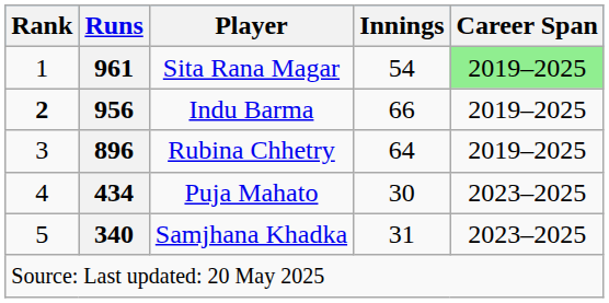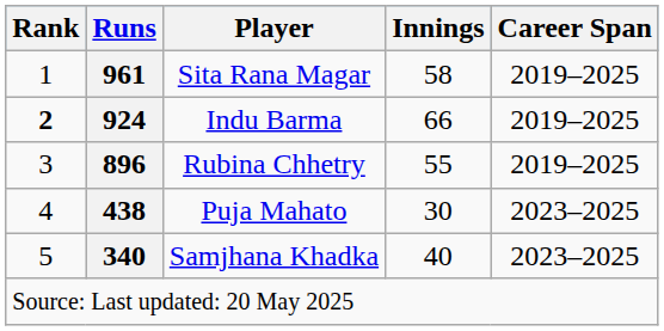Sita Rana Magar | Innings: 54 -> 58
Sita Rana Magar | Career Span: lightgreen background -> no background
Indu Barma | Runs: 956 -> 924
Rubina Chhetry | Innings: 64 -> 55
Puja Mahato | Runs: 434 -> 438
Samjhana Khadka | Innings: 31 -> 40
